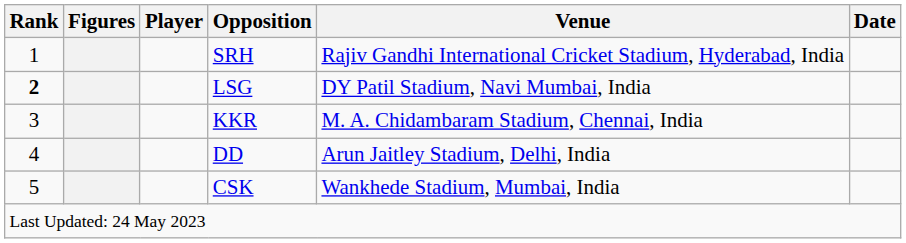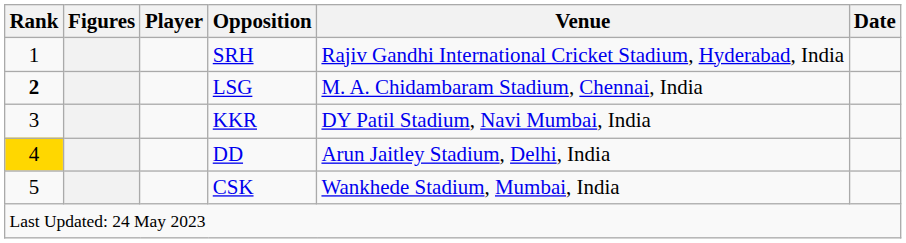LSG | Venue: DY Patil Stadium, Navi Mumbai, India -> M. A. Chidambaram Stadium, Chennai, India
KKR | Venue: M. A. Chidambaram Stadium, Chennai, India -> DY Patil Stadium, Navi Mumbai, India
DD | Rank: no background -> gold background
